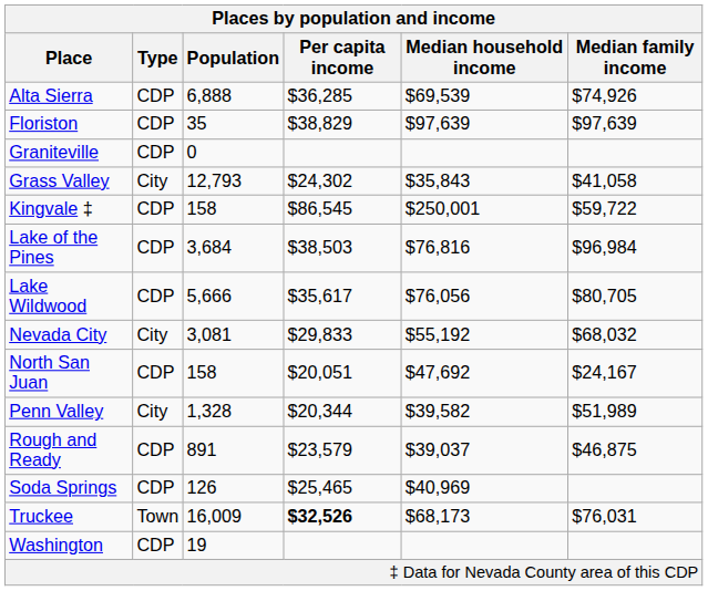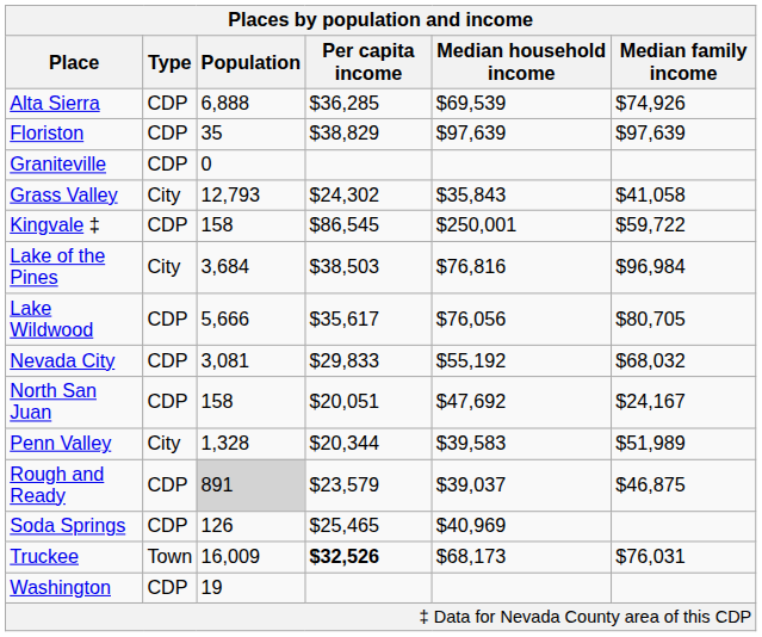Lake of the Pines | Type: CDP -> City
Nevada City | Type: City -> CDP
Penn Valley | Median household income: $39,582 -> $39,583
Rough and Ready | Population: no background -> lightgrey background
